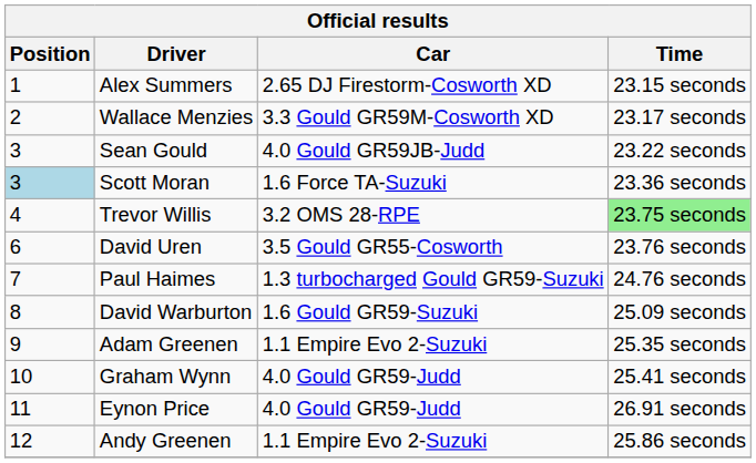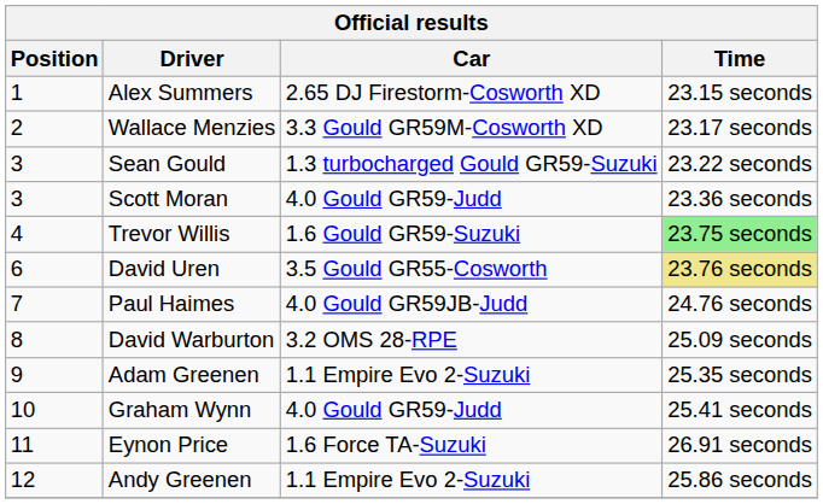Sean Gould | Car: 4.0 Gould GR59JB-Judd -> 1.3 turbocharged Gould GR59-Suzuki
Scott Moran | Position: lightblue background -> no background
Scott Moran | Car: 1.6 Force TA-Suzuki -> 4.0 Gould GR59-Judd
Trevor Willis | Car: 3.2 OMS 28-RPE -> 1.6 Gould GR59-Suzuki
David Uren | Time: no background -> khaki background
Paul Haimes | Car: 1.3 turbocharged Gould GR59-Suzuki -> 4.0 Gould GR59JB-Judd
David Warburton | Car: 1.6 Gould GR59-Suzuki -> 3.2 OMS 28-RPE
Eynon Price | Car: 4.0 Gould GR59-Judd -> 1.6 Force TA-Suzuki
